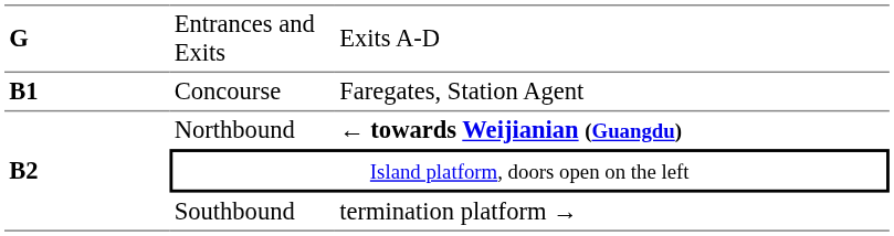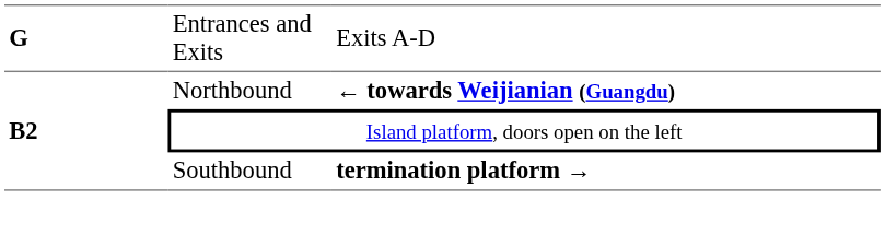- row: B1 | Concourse | Faregates, Station Agent
Southbound | column 3: normal -> bold
